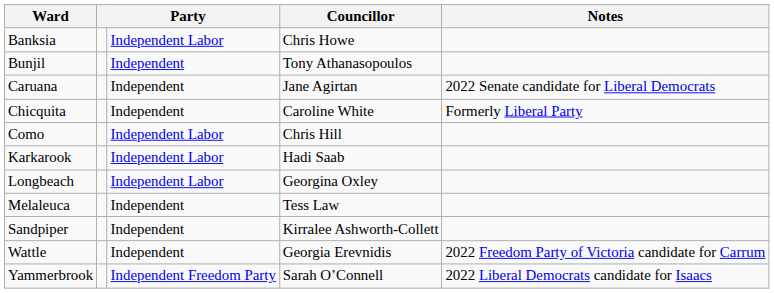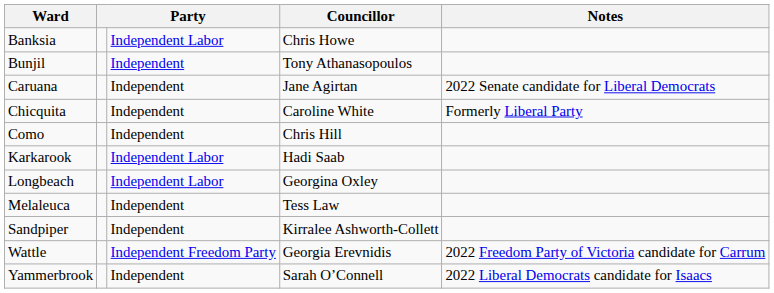Como | column 3: Independent Labor -> Independent
Wattle | column 3: Independent -> Independent Freedom Party
Yammerbrook | column 3: Independent Freedom Party -> Independent
